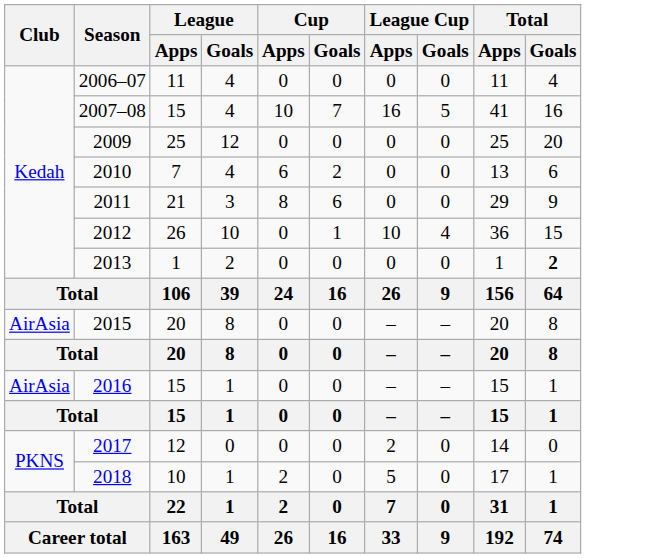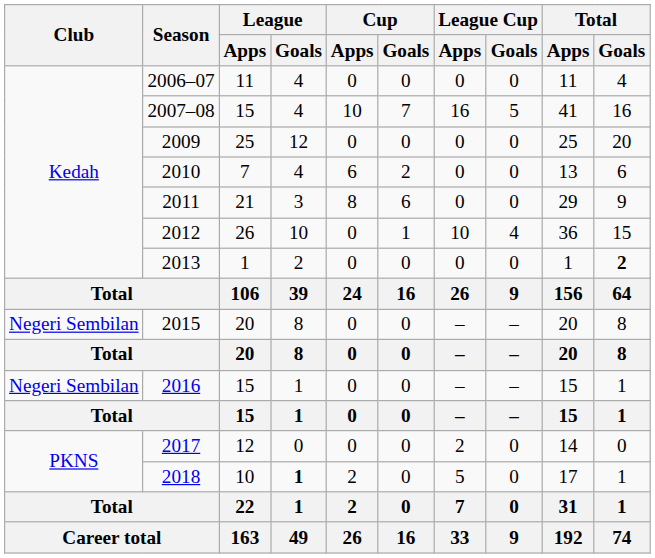2015 | Club: AirAsia -> Negeri Sembilan
2016 | Club: AirAsia -> Negeri Sembilan
2018 | League / Goals: normal -> bold
